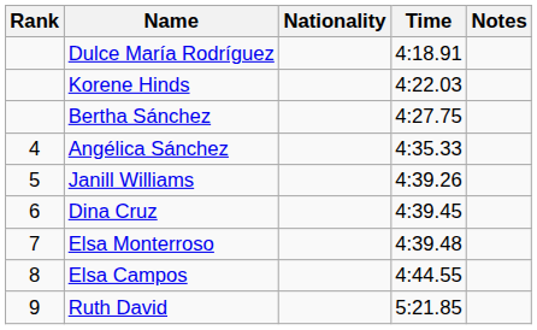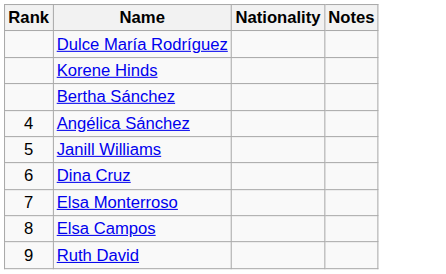- column: Time | 4:18.91 | 4:22.03 | 4:27.75 | 4:35.33 | 4:39.26 | 4:39.45 | 4:39.48 | 4:44.55 | 5:21.85
